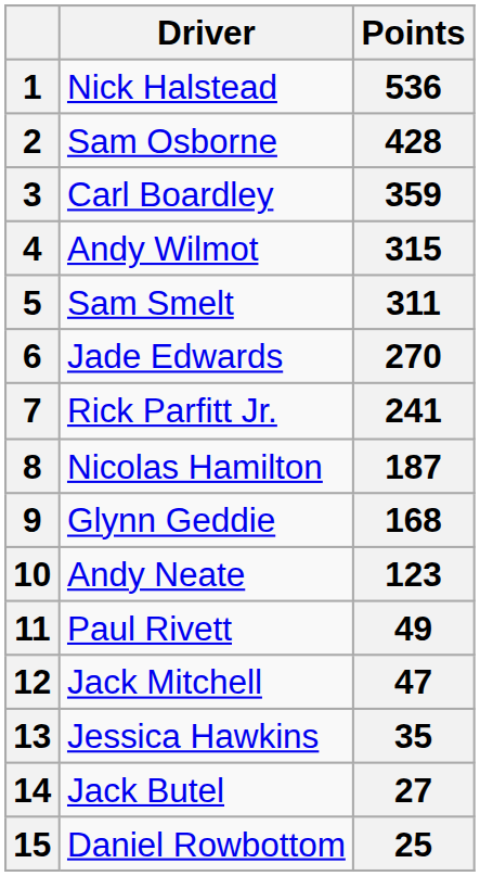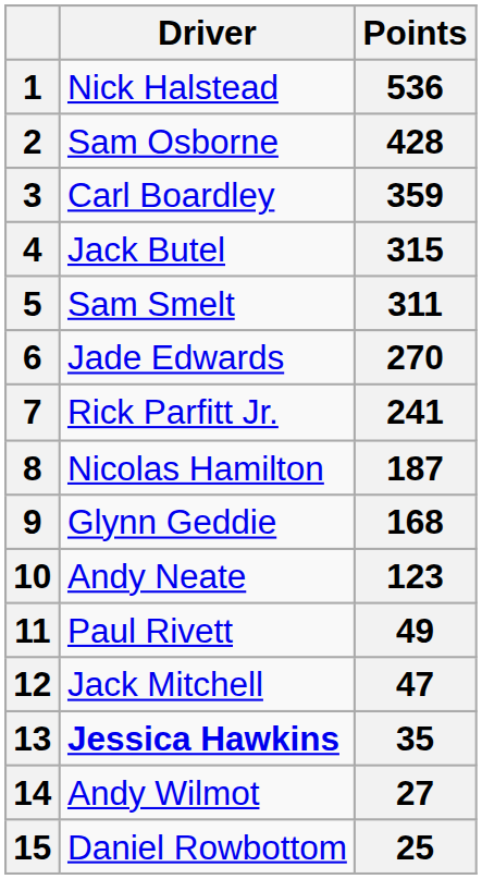4 | Driver: Andy Wilmot -> Jack Butel
13 | Driver: normal -> bold
14 | Driver: Jack Butel -> Andy Wilmot
